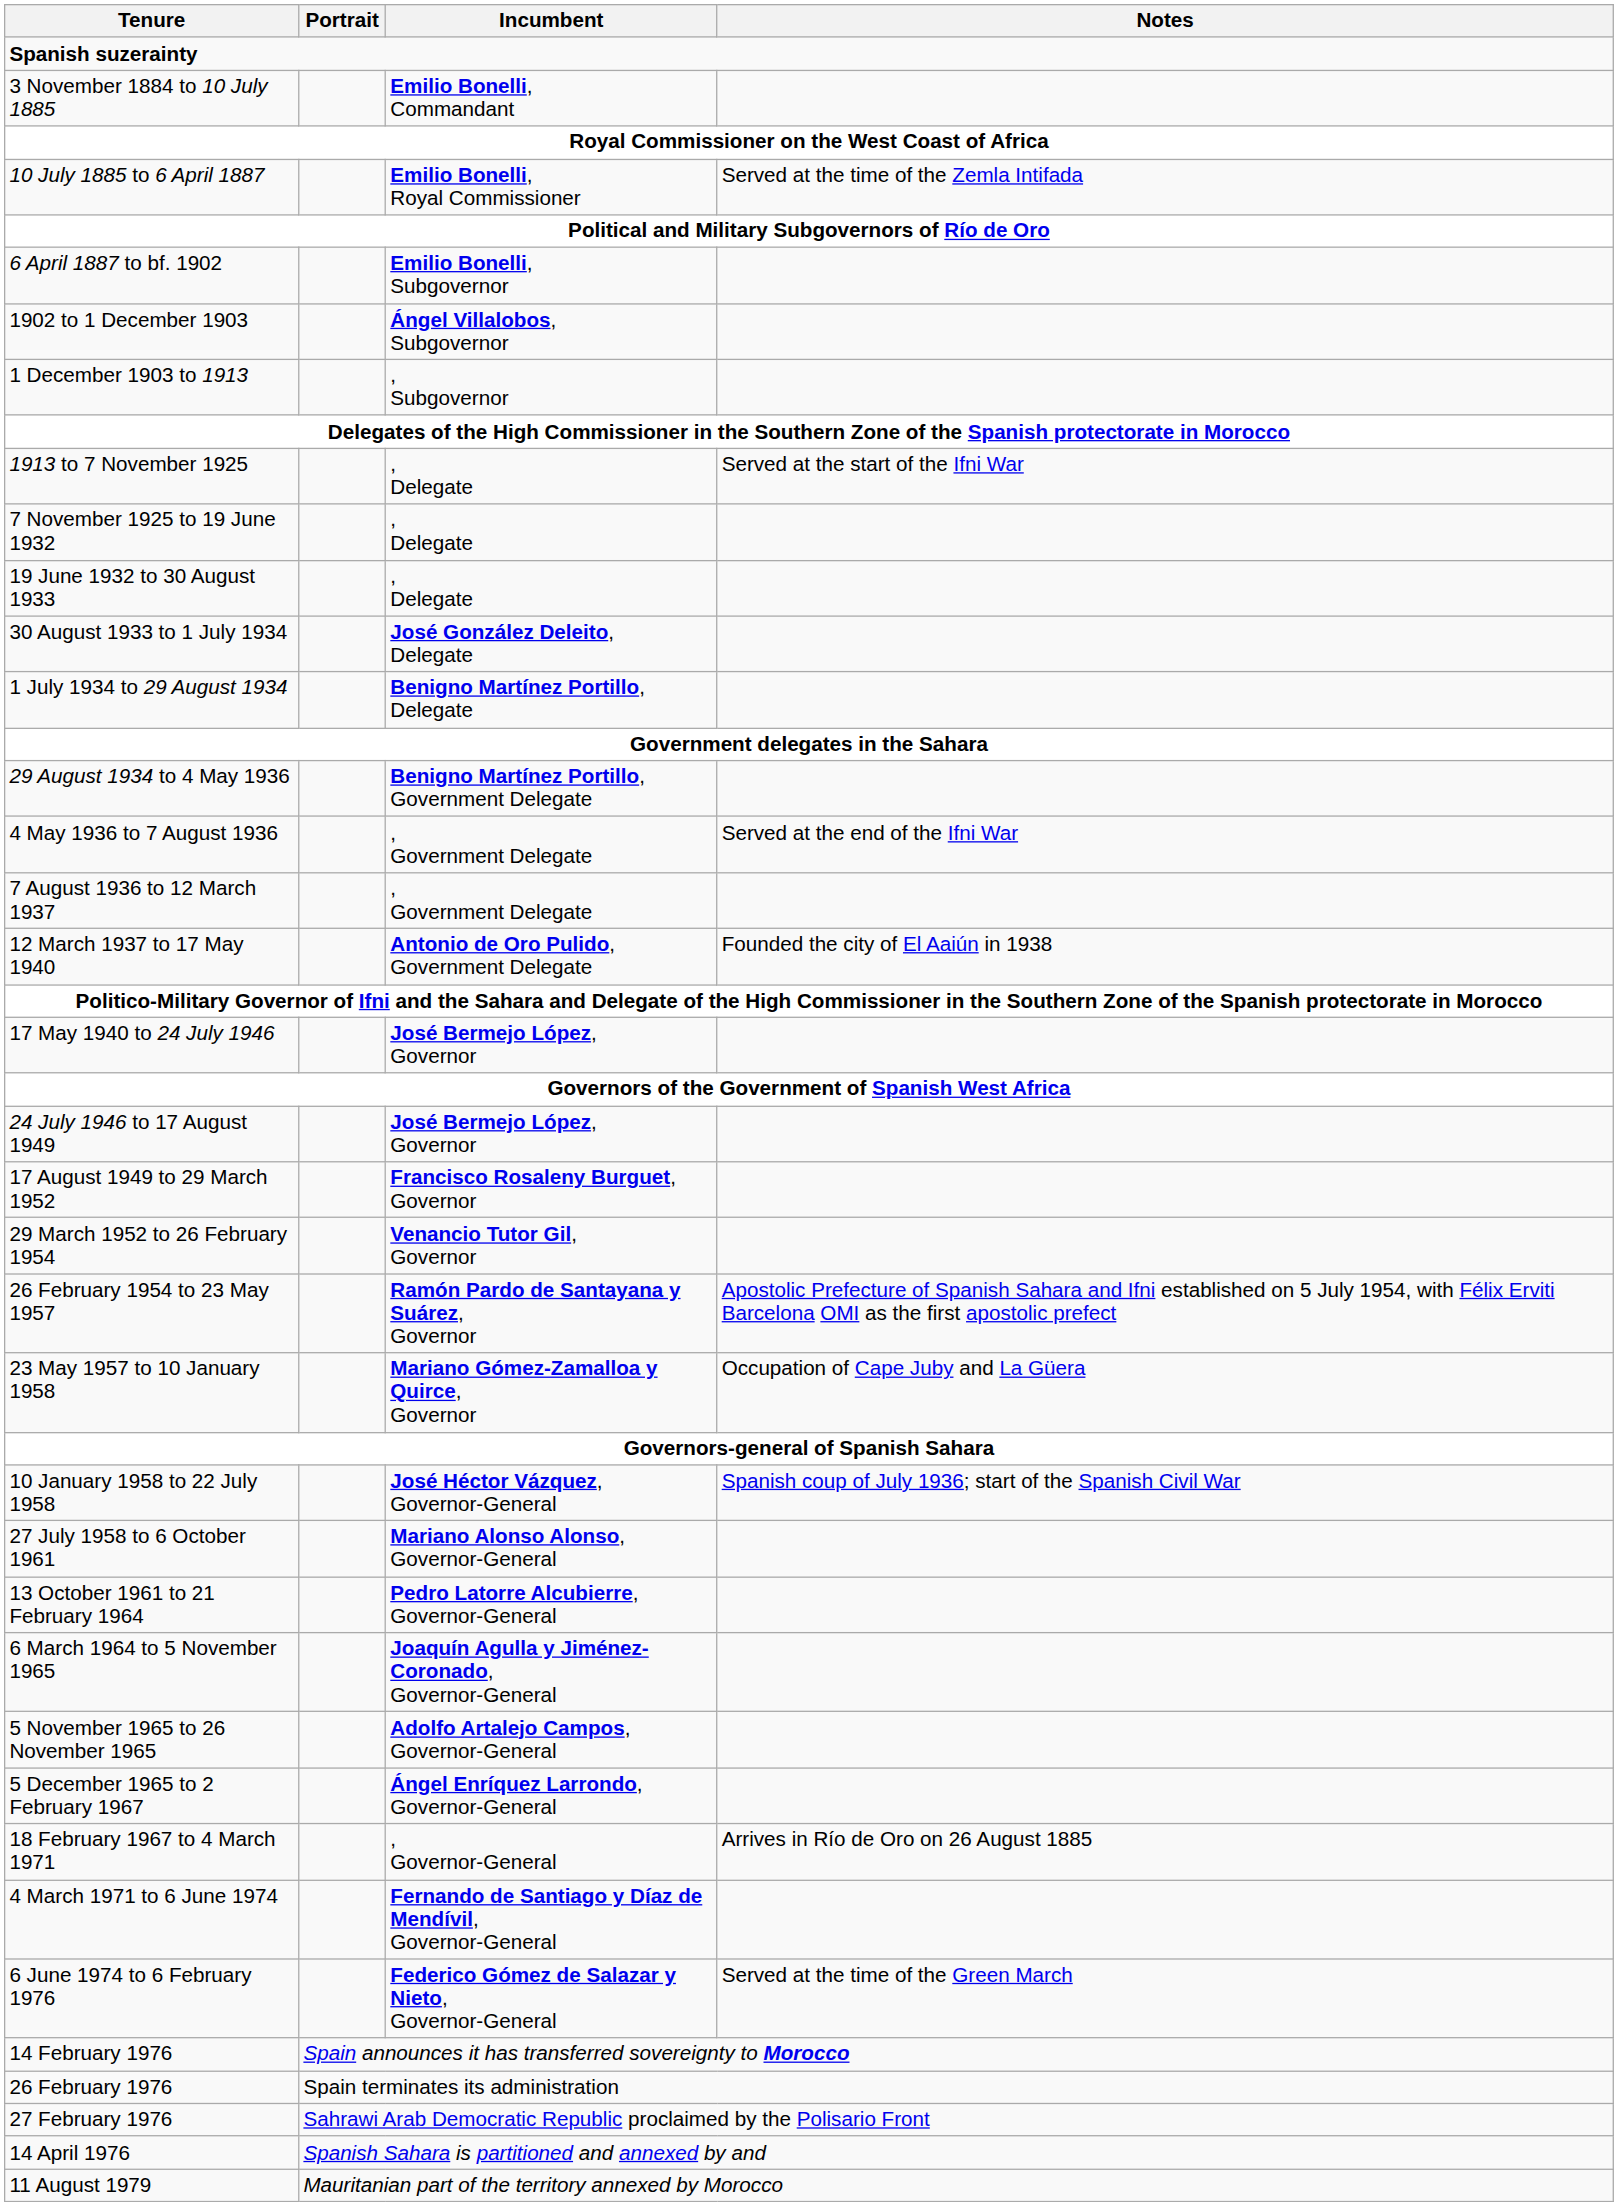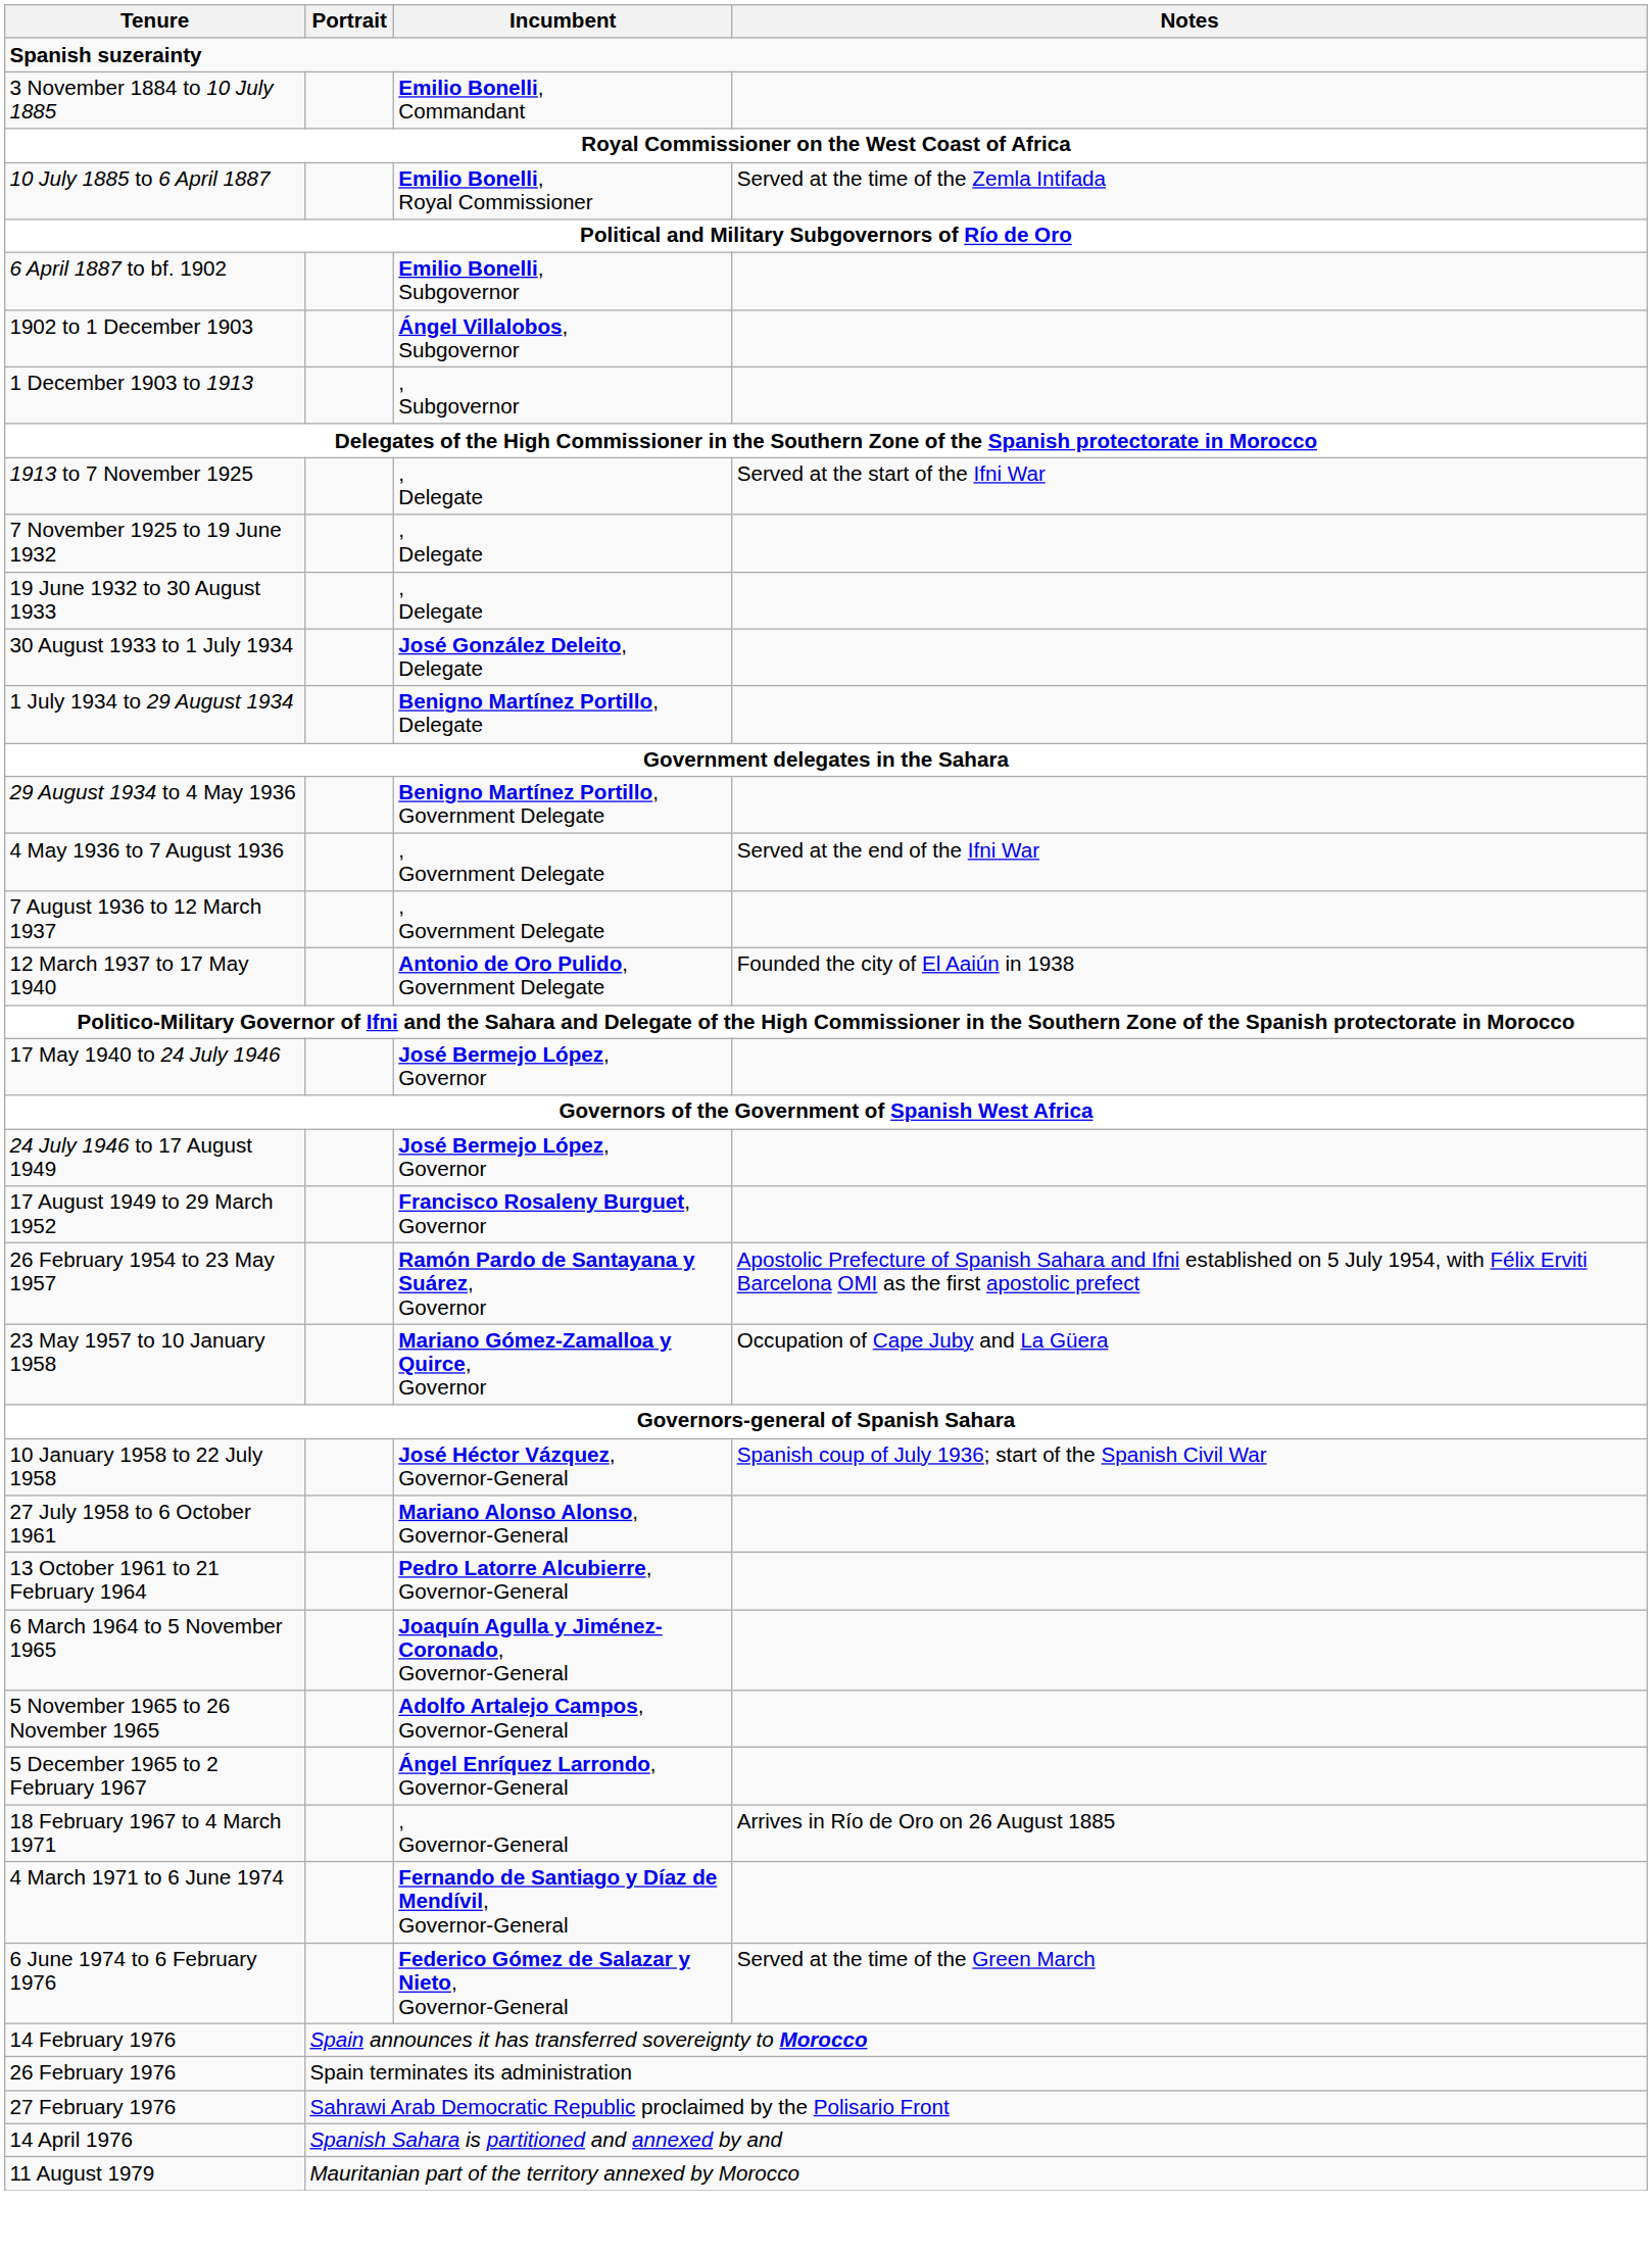- row: 29 March 1952 to 26 February 1954 | Venancio Tutor Gil, Governor
